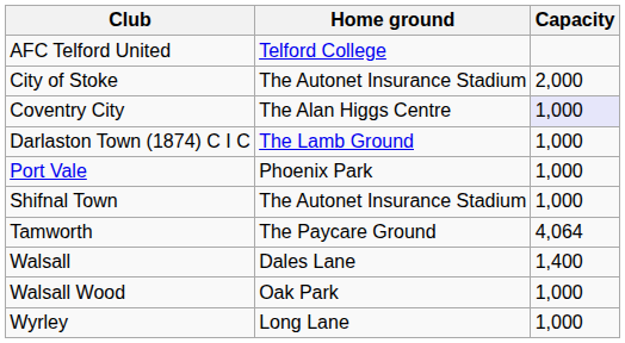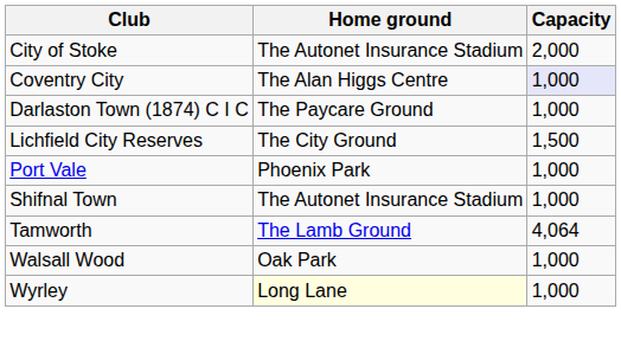- row: AFC Telford United | Telford College
Darlaston Town (1874) C I C | Home ground: The Lamb Ground -> The Paycare Ground
+ row: Lichfield City Reserves | The City Ground | 1,500
Tamworth | Home ground: The Paycare Ground -> The Lamb Ground
- row: Walsall | Dales Lane | 1,400
Wyrley | Home ground: no background -> lightyellow background
